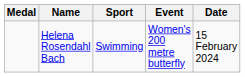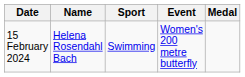columns swapped: Medal <-> Date
